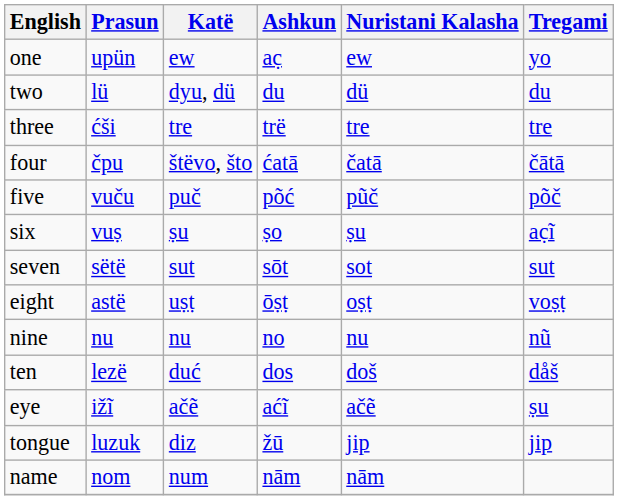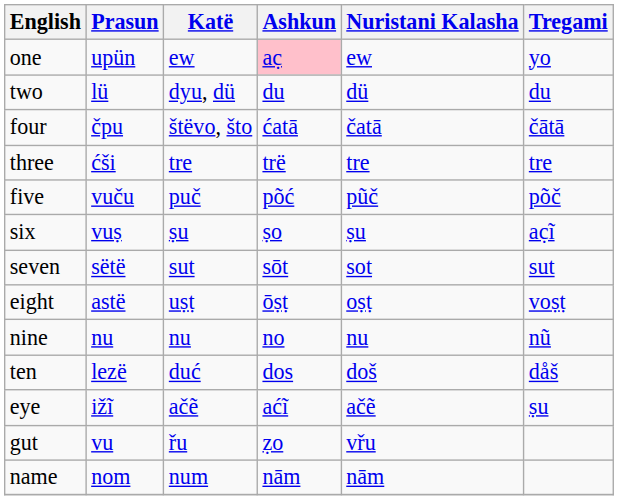one | Ashkun: no background -> pink background
rows swapped: three <-> four
- row: tongue | luzuk | diz | žū | jip | jip
+ row: gut | vu | řu | ẓo | vřu
